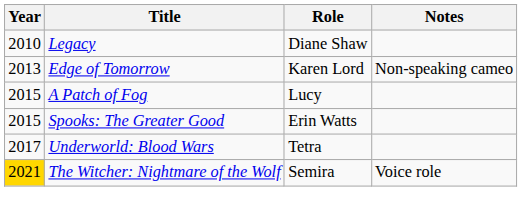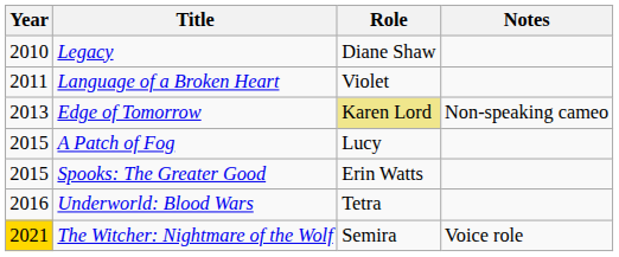+ row: 2011 | Language of a Broken Heart | Violet
Edge of Tomorrow | Role: no background -> khaki background
Underworld: Blood Wars | Year: 2017 -> 2016
